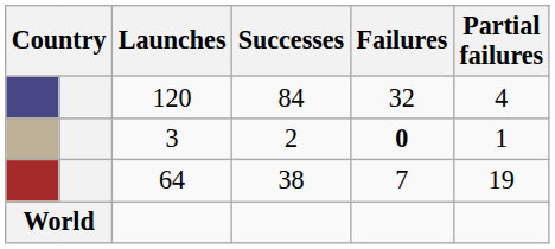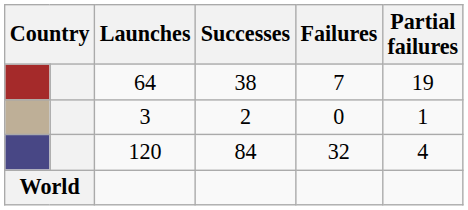rows swapped: 64 <-> 120
3 | Failures: bold -> normal
